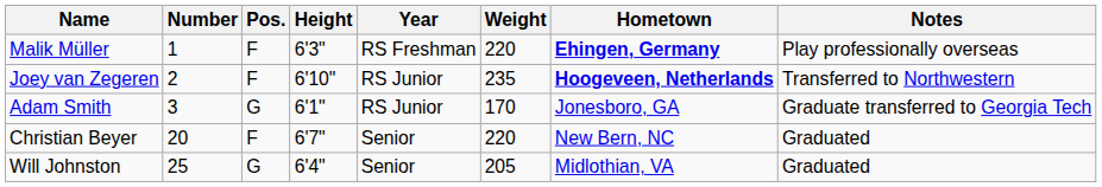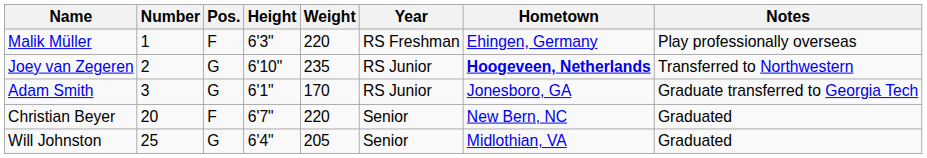columns swapped: Weight <-> Year
Malik Müller | Hometown: bold -> normal
Joey van Zegeren | Pos.: F -> G
